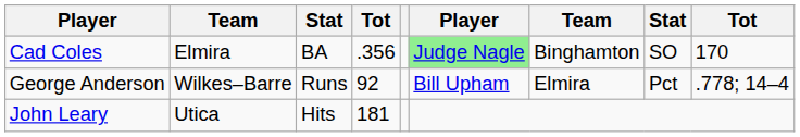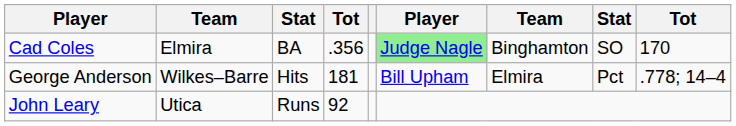George Anderson | column 3: Runs -> Hits
George Anderson | column 4: 92 -> 181
John Leary | column 3: Hits -> Runs
John Leary | column 4: 181 -> 92
